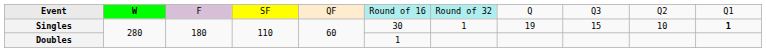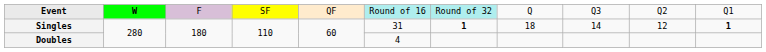Singles | column 6: 30 -> 31
Singles | column 7: normal -> bold
Singles | column 8: 19 -> 18
Singles | column 9: 15 -> 14
Singles | column 10: 10 -> 12
Doubles | column 6: 1 -> 4
